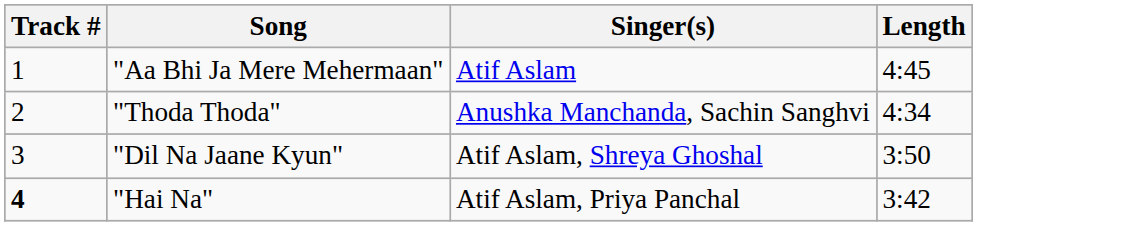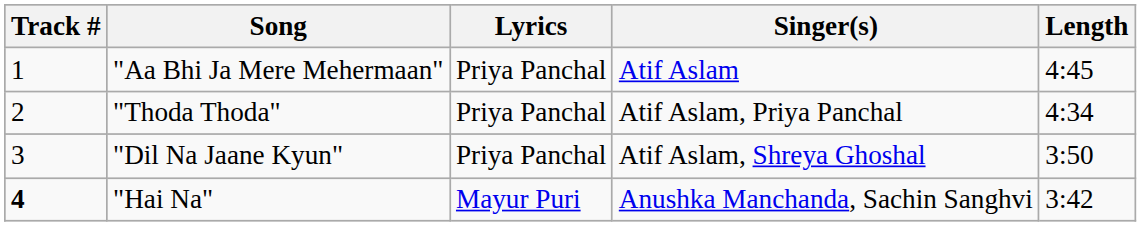+ column: Lyrics | Priya Panchal | Priya Panchal | Priya Panchal | Mayur Puri
"Thoda Thoda" | Singer(s): Anushka Manchanda, Sachin Sanghvi -> Atif Aslam, Priya Panchal
"Hai Na" | Singer(s): Atif Aslam, Priya Panchal -> Anushka Manchanda, Sachin Sanghvi
